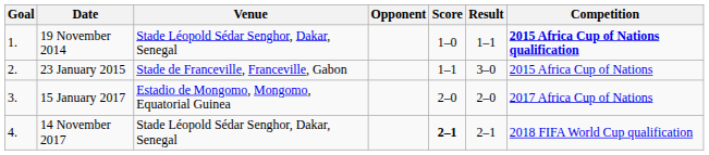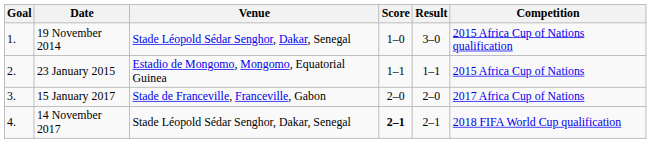- column: Opponent
19 November 2014 | Result: 1–1 -> 3–0
19 November 2014 | Competition: bold -> normal
23 January 2015 | Venue: Stade de Franceville, Franceville, Gabon -> Estadio de Mongomo, Mongomo, Equatorial Guinea
23 January 2015 | Result: 3–0 -> 1–1
15 January 2017 | Venue: Estadio de Mongomo, Mongomo, Equatorial Guinea -> Stade de Franceville, Franceville, Gabon
